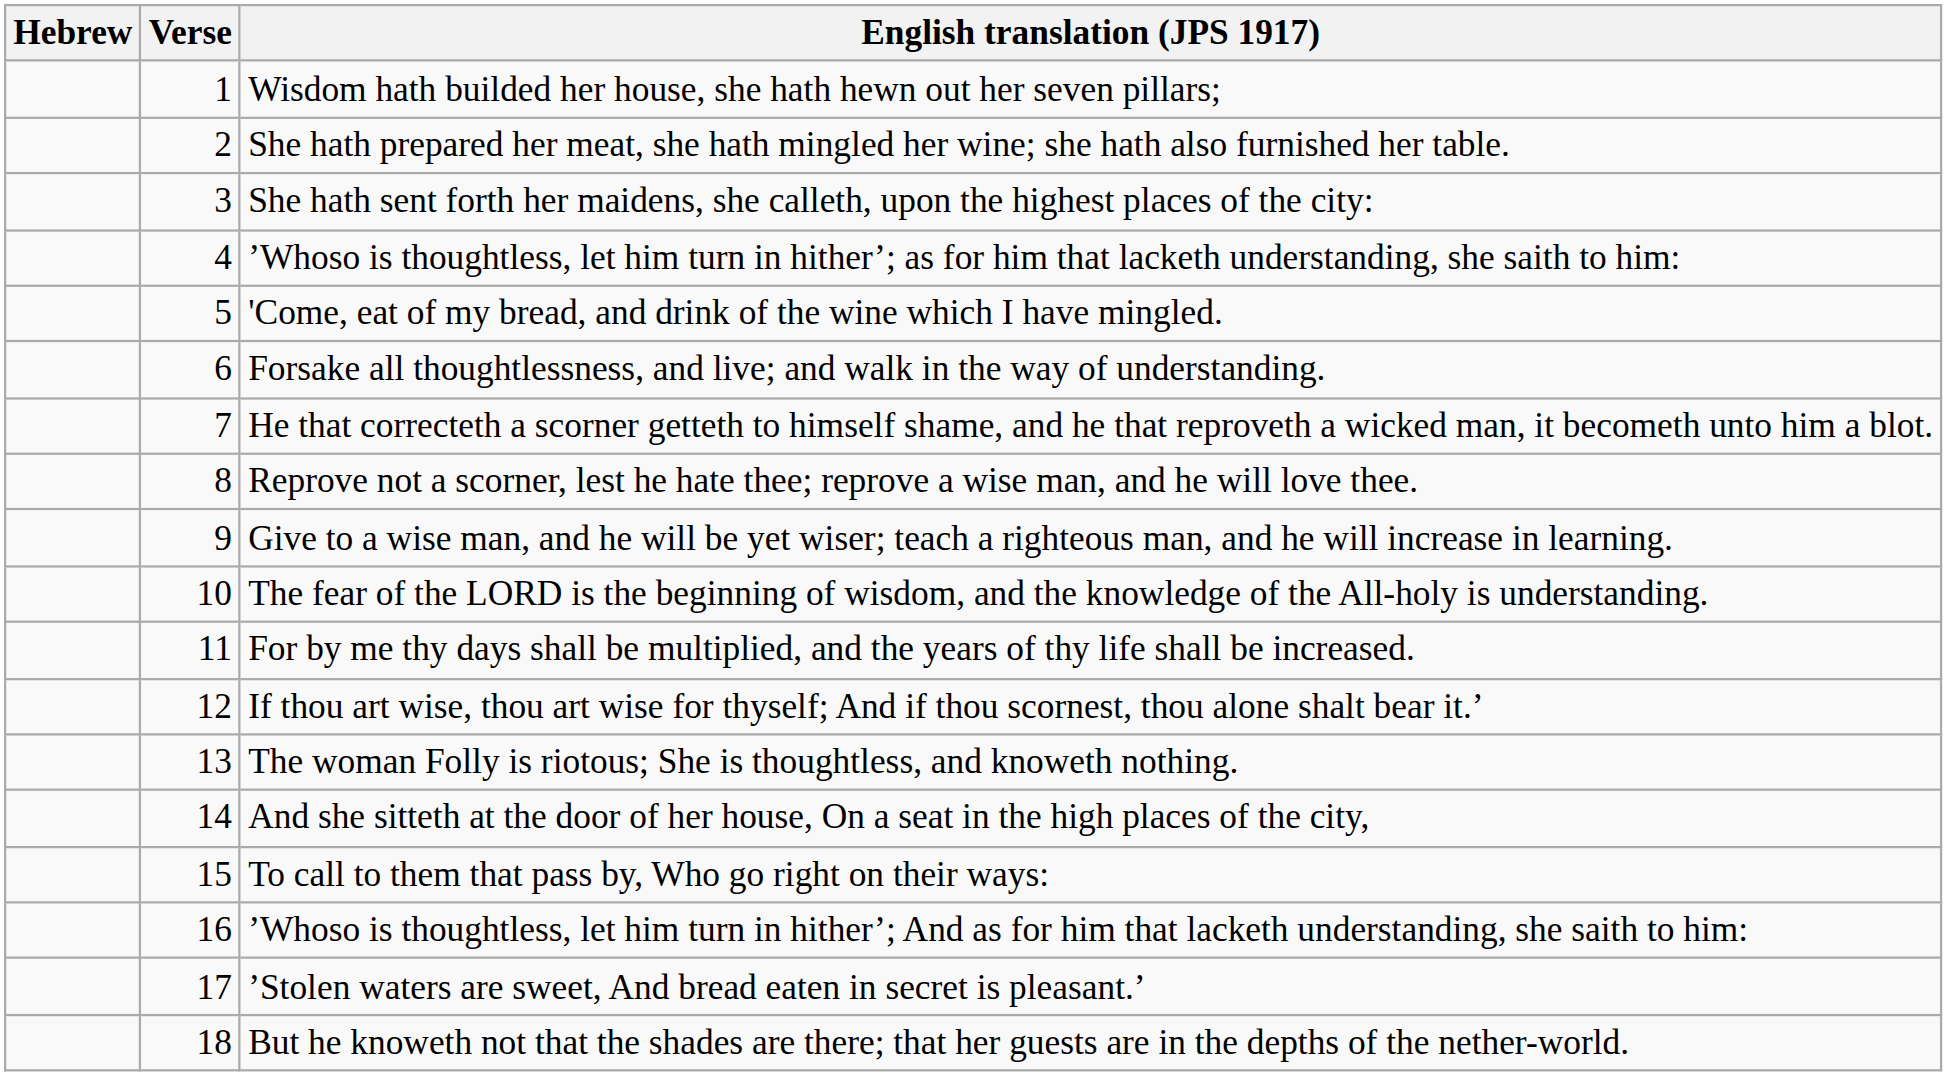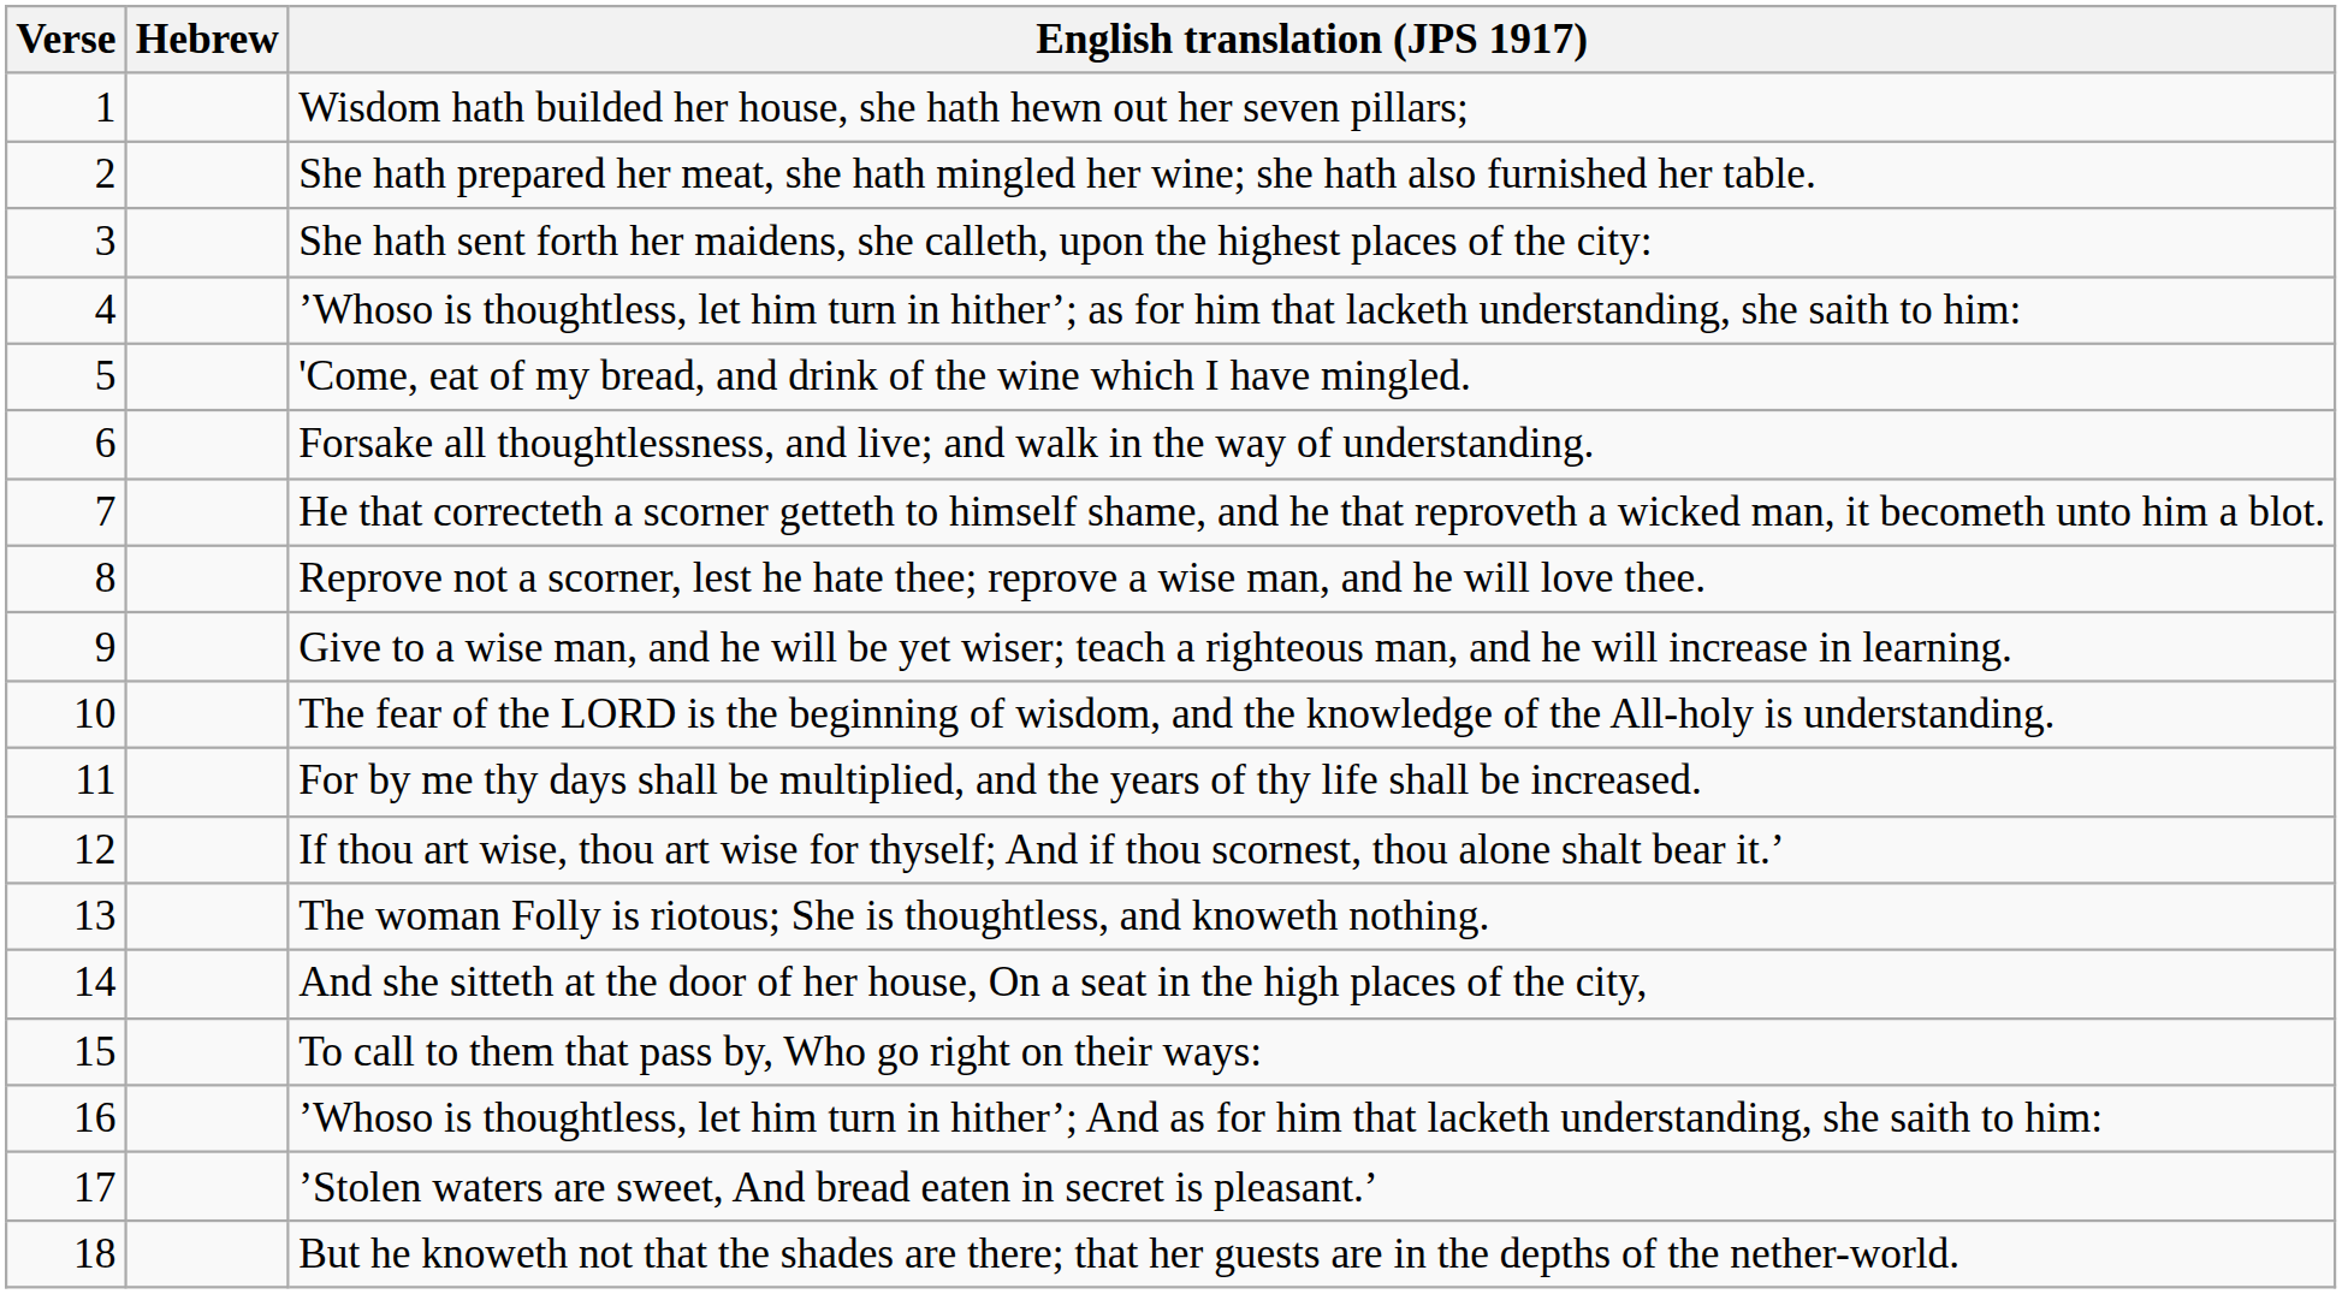columns swapped: Verse <-> Hebrew
